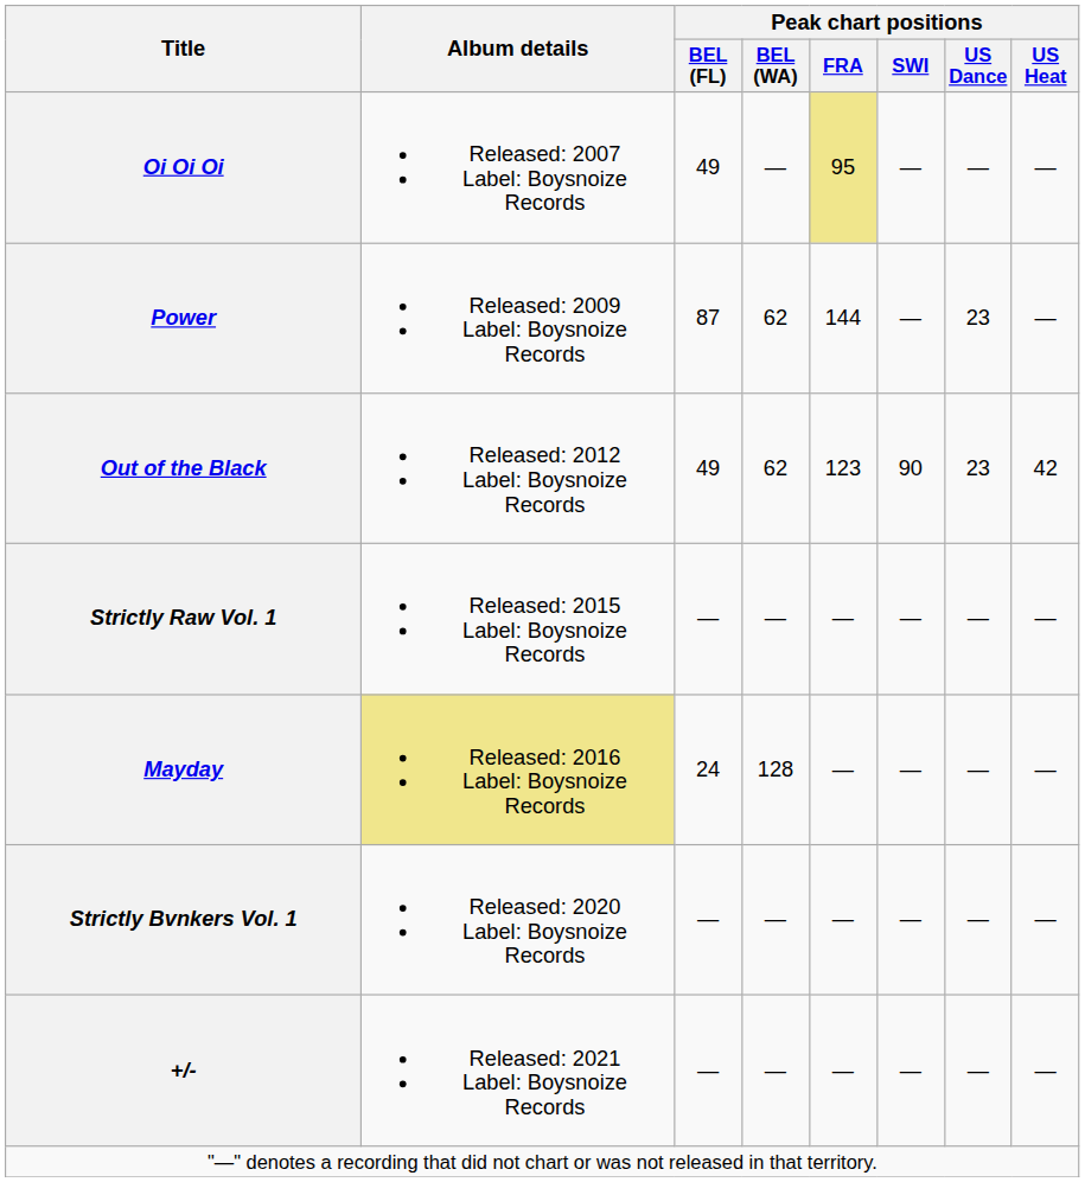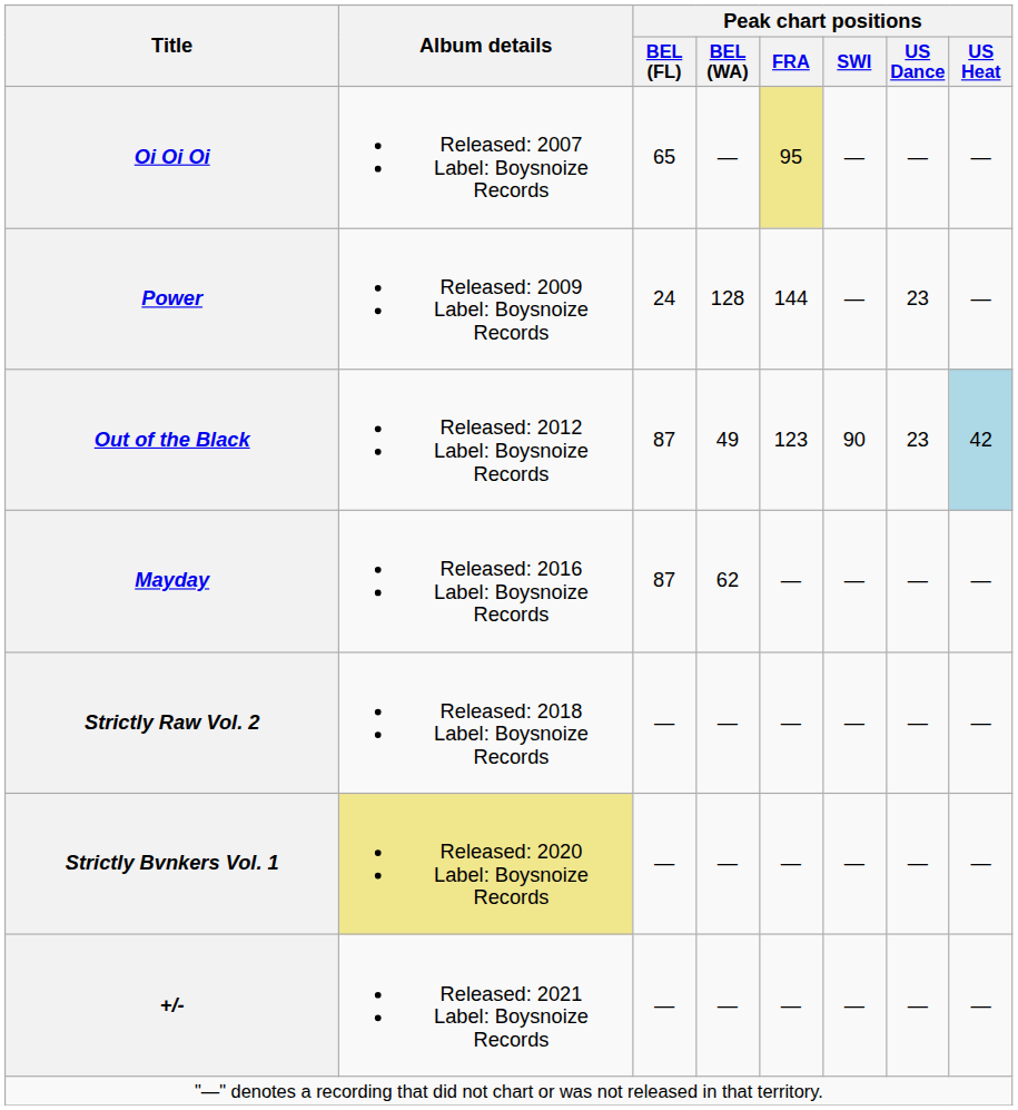Oi Oi Oi | Peak chart positions / BEL (FL): 49 -> 65
Power | Peak chart positions / BEL (FL): 87 -> 24
Power | Peak chart positions / BEL (WA): 62 -> 128
Out of the Black | Peak chart positions / BEL (FL): 49 -> 87
Out of the Black | Peak chart positions / BEL (WA): 62 -> 49
Out of the Black | Peak chart positions / US Heat: no background -> lightblue background
- row: Strictly Raw Vol. 1 | Released: 2015 Label: Boysnoize Records | — | — | — | — | — | —
Mayday | Album details: khaki background -> no background
Mayday | Peak chart positions / BEL (FL): 24 -> 87
Mayday | Peak chart positions / BEL (WA): 128 -> 62
+ row: Strictly Raw Vol. 2 | Released: 2018 Label: Boysnoize Records | — | — | — | — | — | —
Strictly Bvnkers Vol. 1 | Album details: no background -> khaki background
